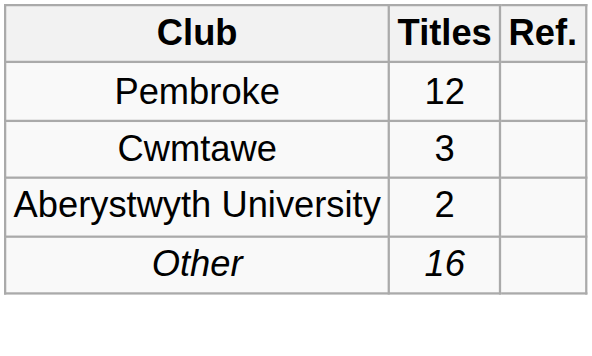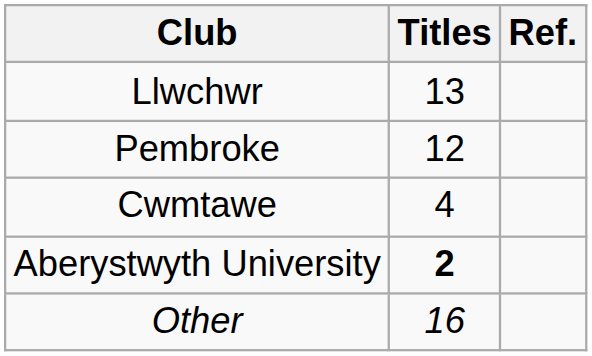+ row: Llwchwr | 13
Cwmtawe | Titles: 3 -> 4
Aberystwyth University | Titles: normal -> bold
